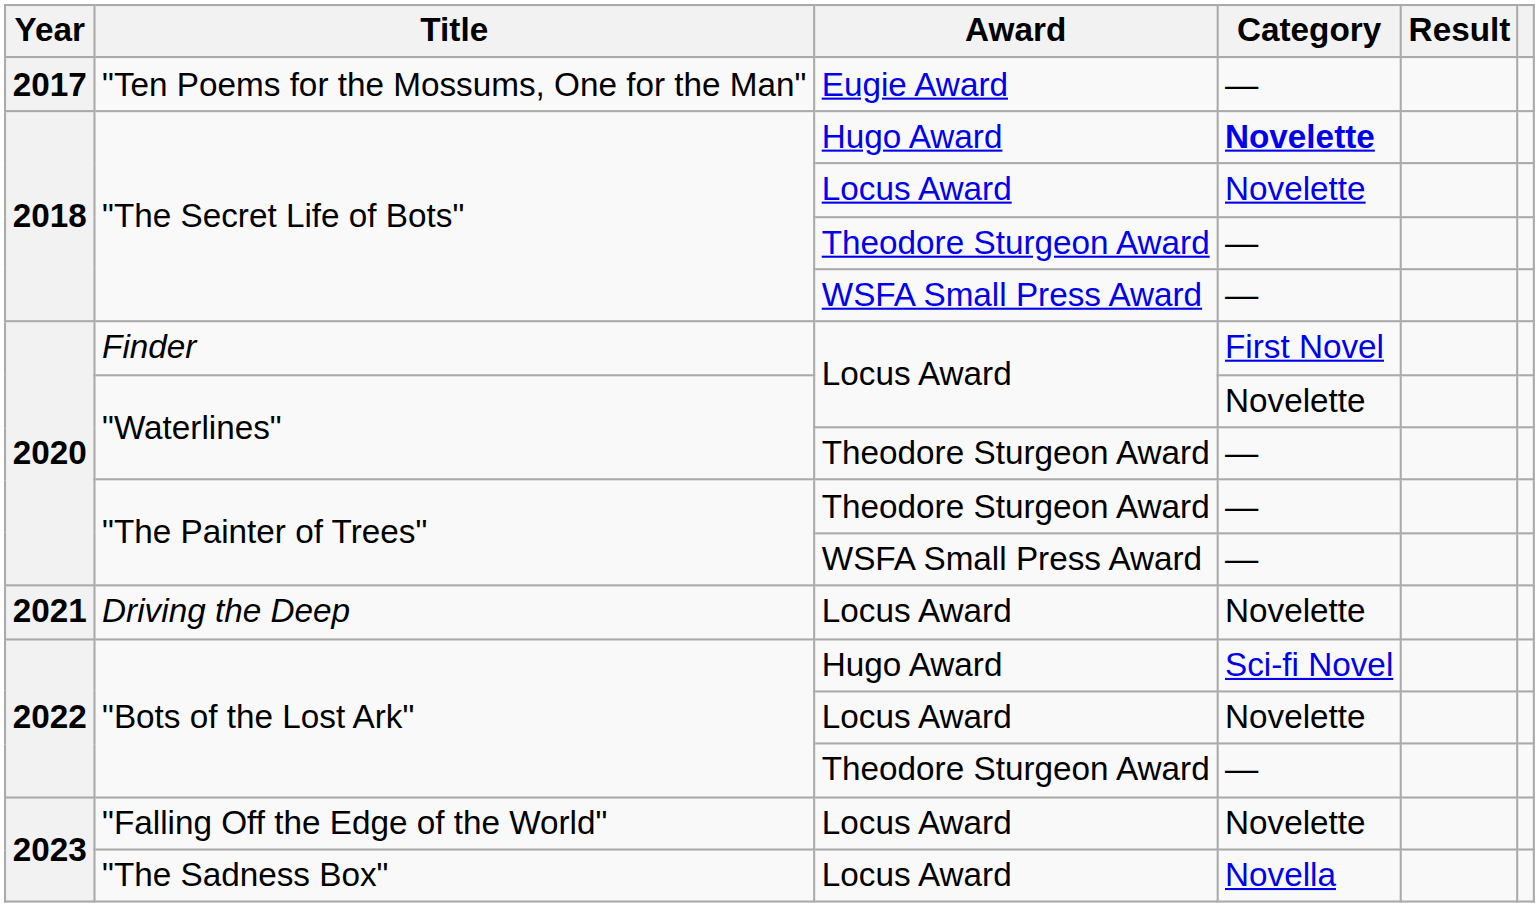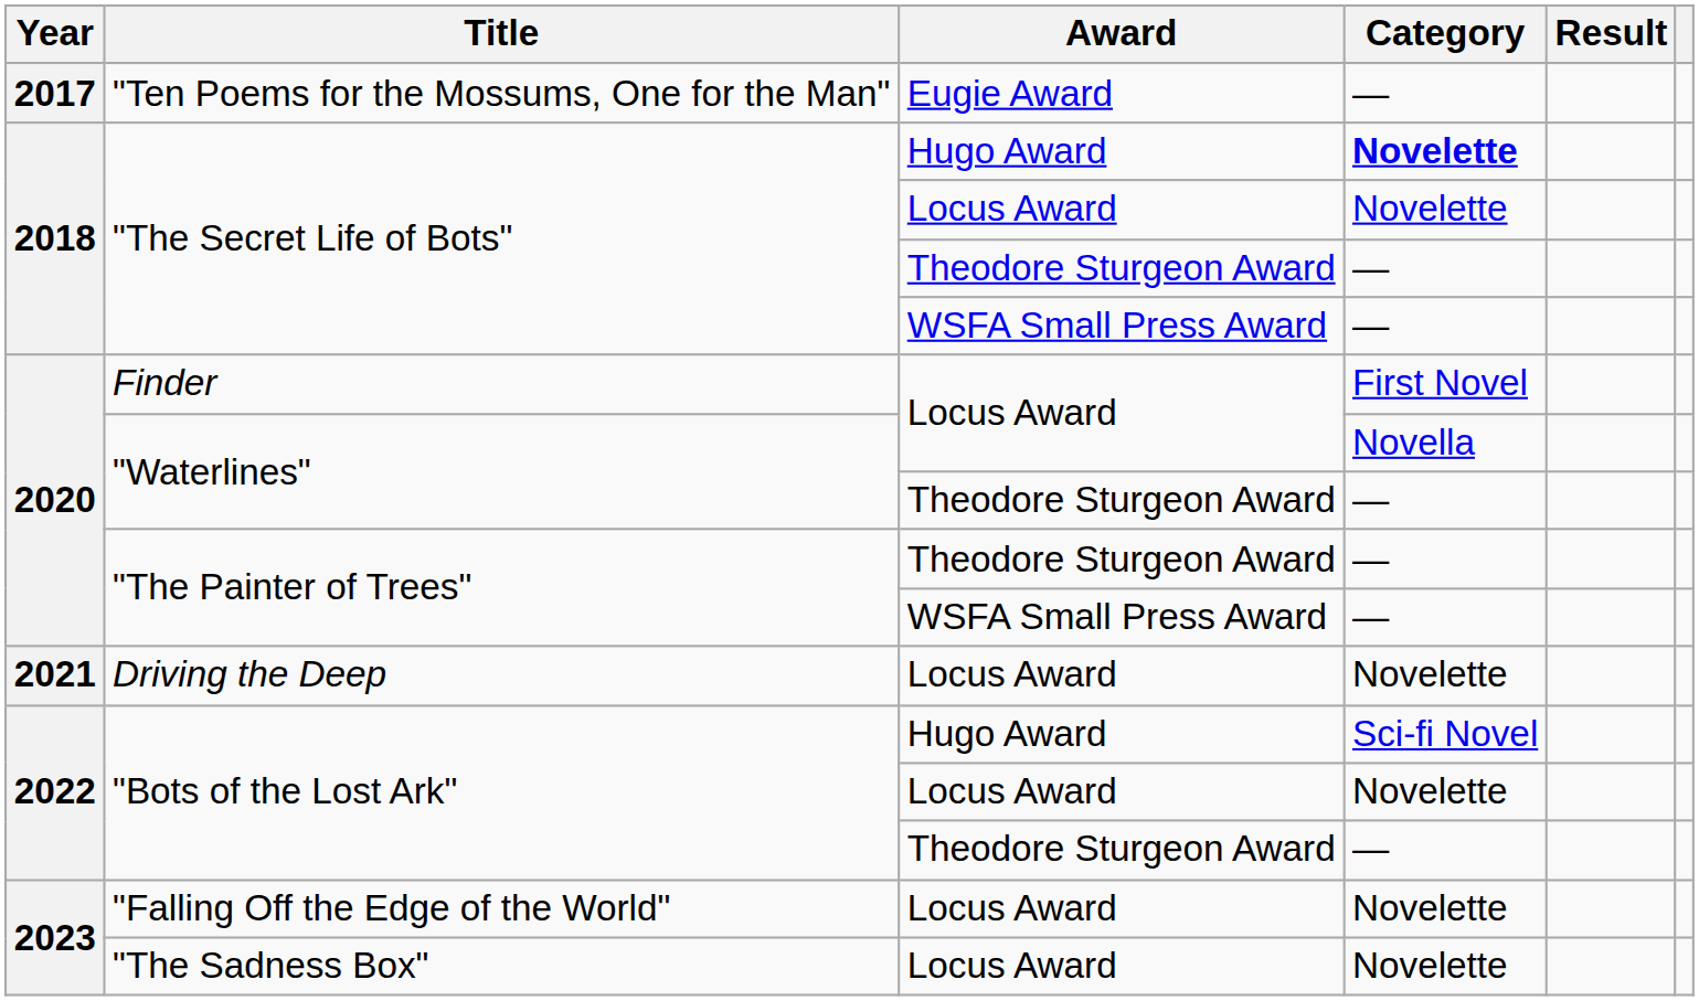"Waterlines" / Locus Award | Category: Novelette -> Novella
"The Sadness Box" | Category: Novella -> Novelette
